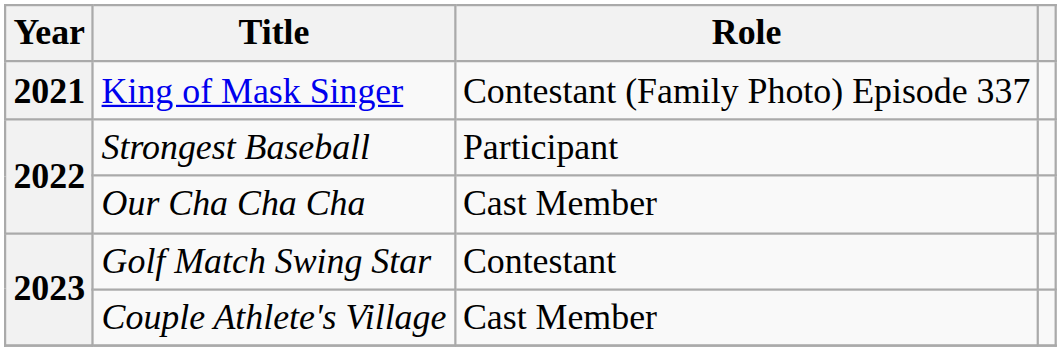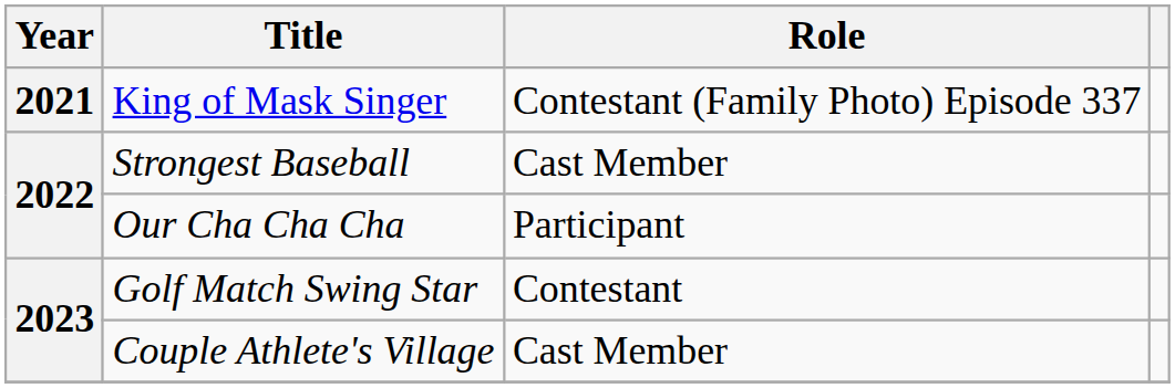Strongest Baseball | Role: Participant -> Cast Member
Our Cha Cha Cha | Role: Cast Member -> Participant
